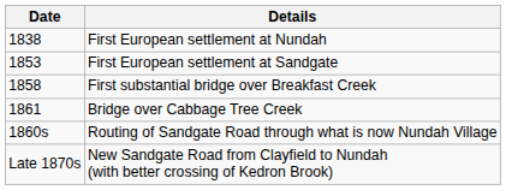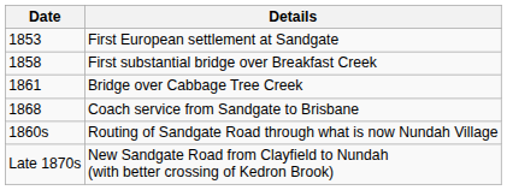- row: 1838 | First European settlement at Nundah
+ row: 1868 | Coach service from Sandgate to Brisbane
